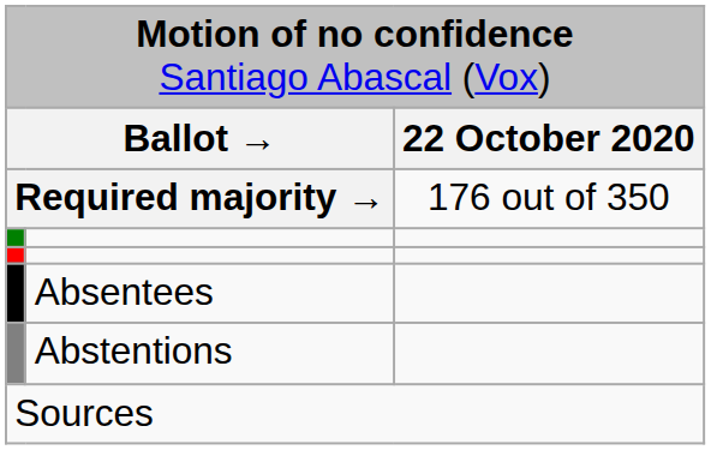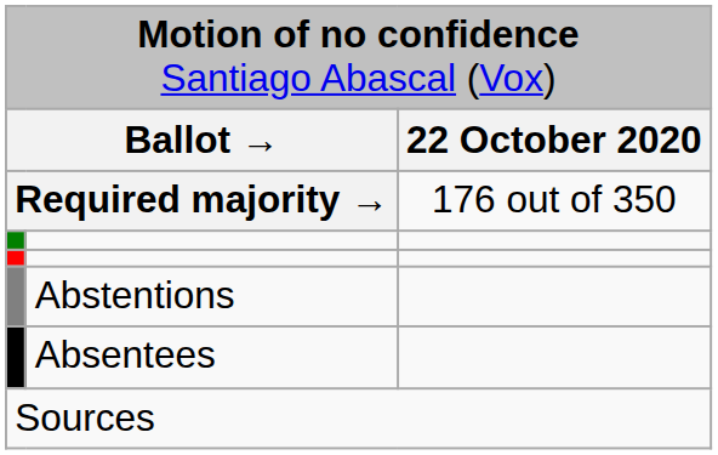rows swapped: Abstentions <-> Absentees
